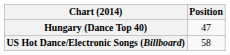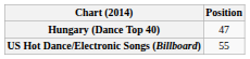US Hot Dance/Electronic Songs (Billboard) | Position: 58 -> 55
